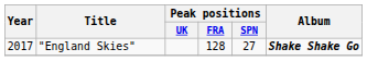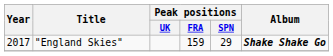"England Skies" | Peak positions / FRA: 128 -> 159
"England Skies" | Peak positions / SPN: 27 -> 29
